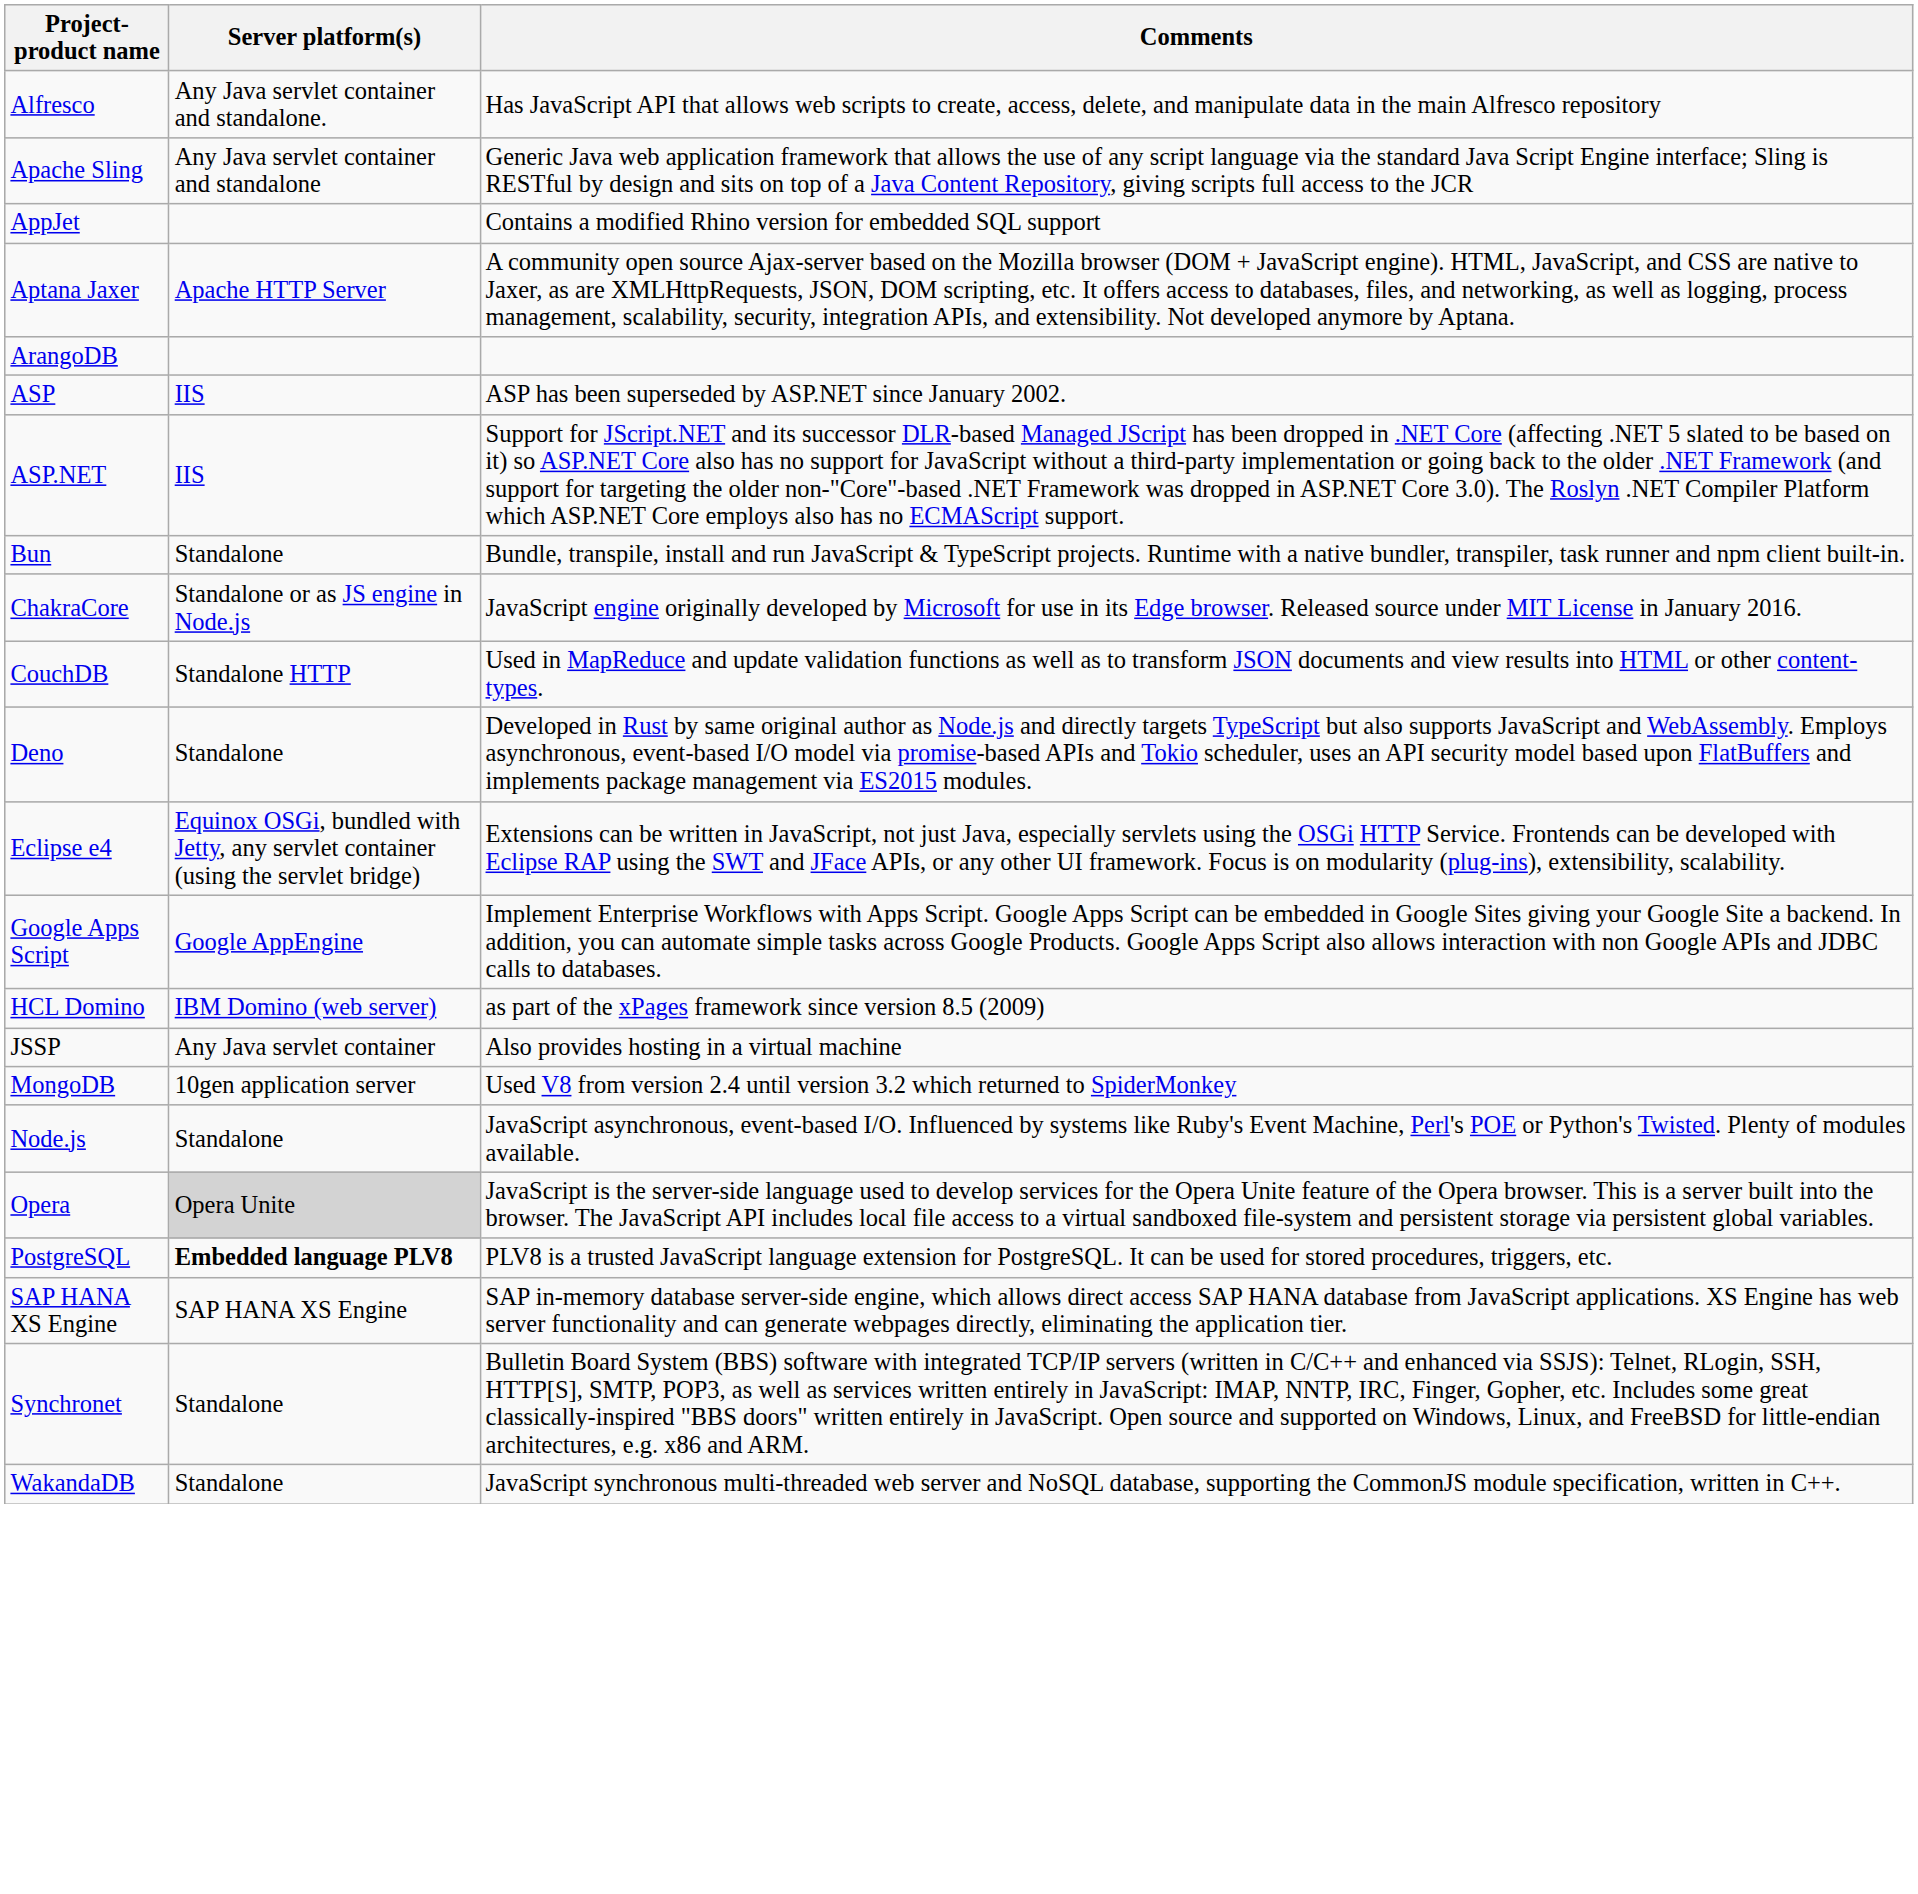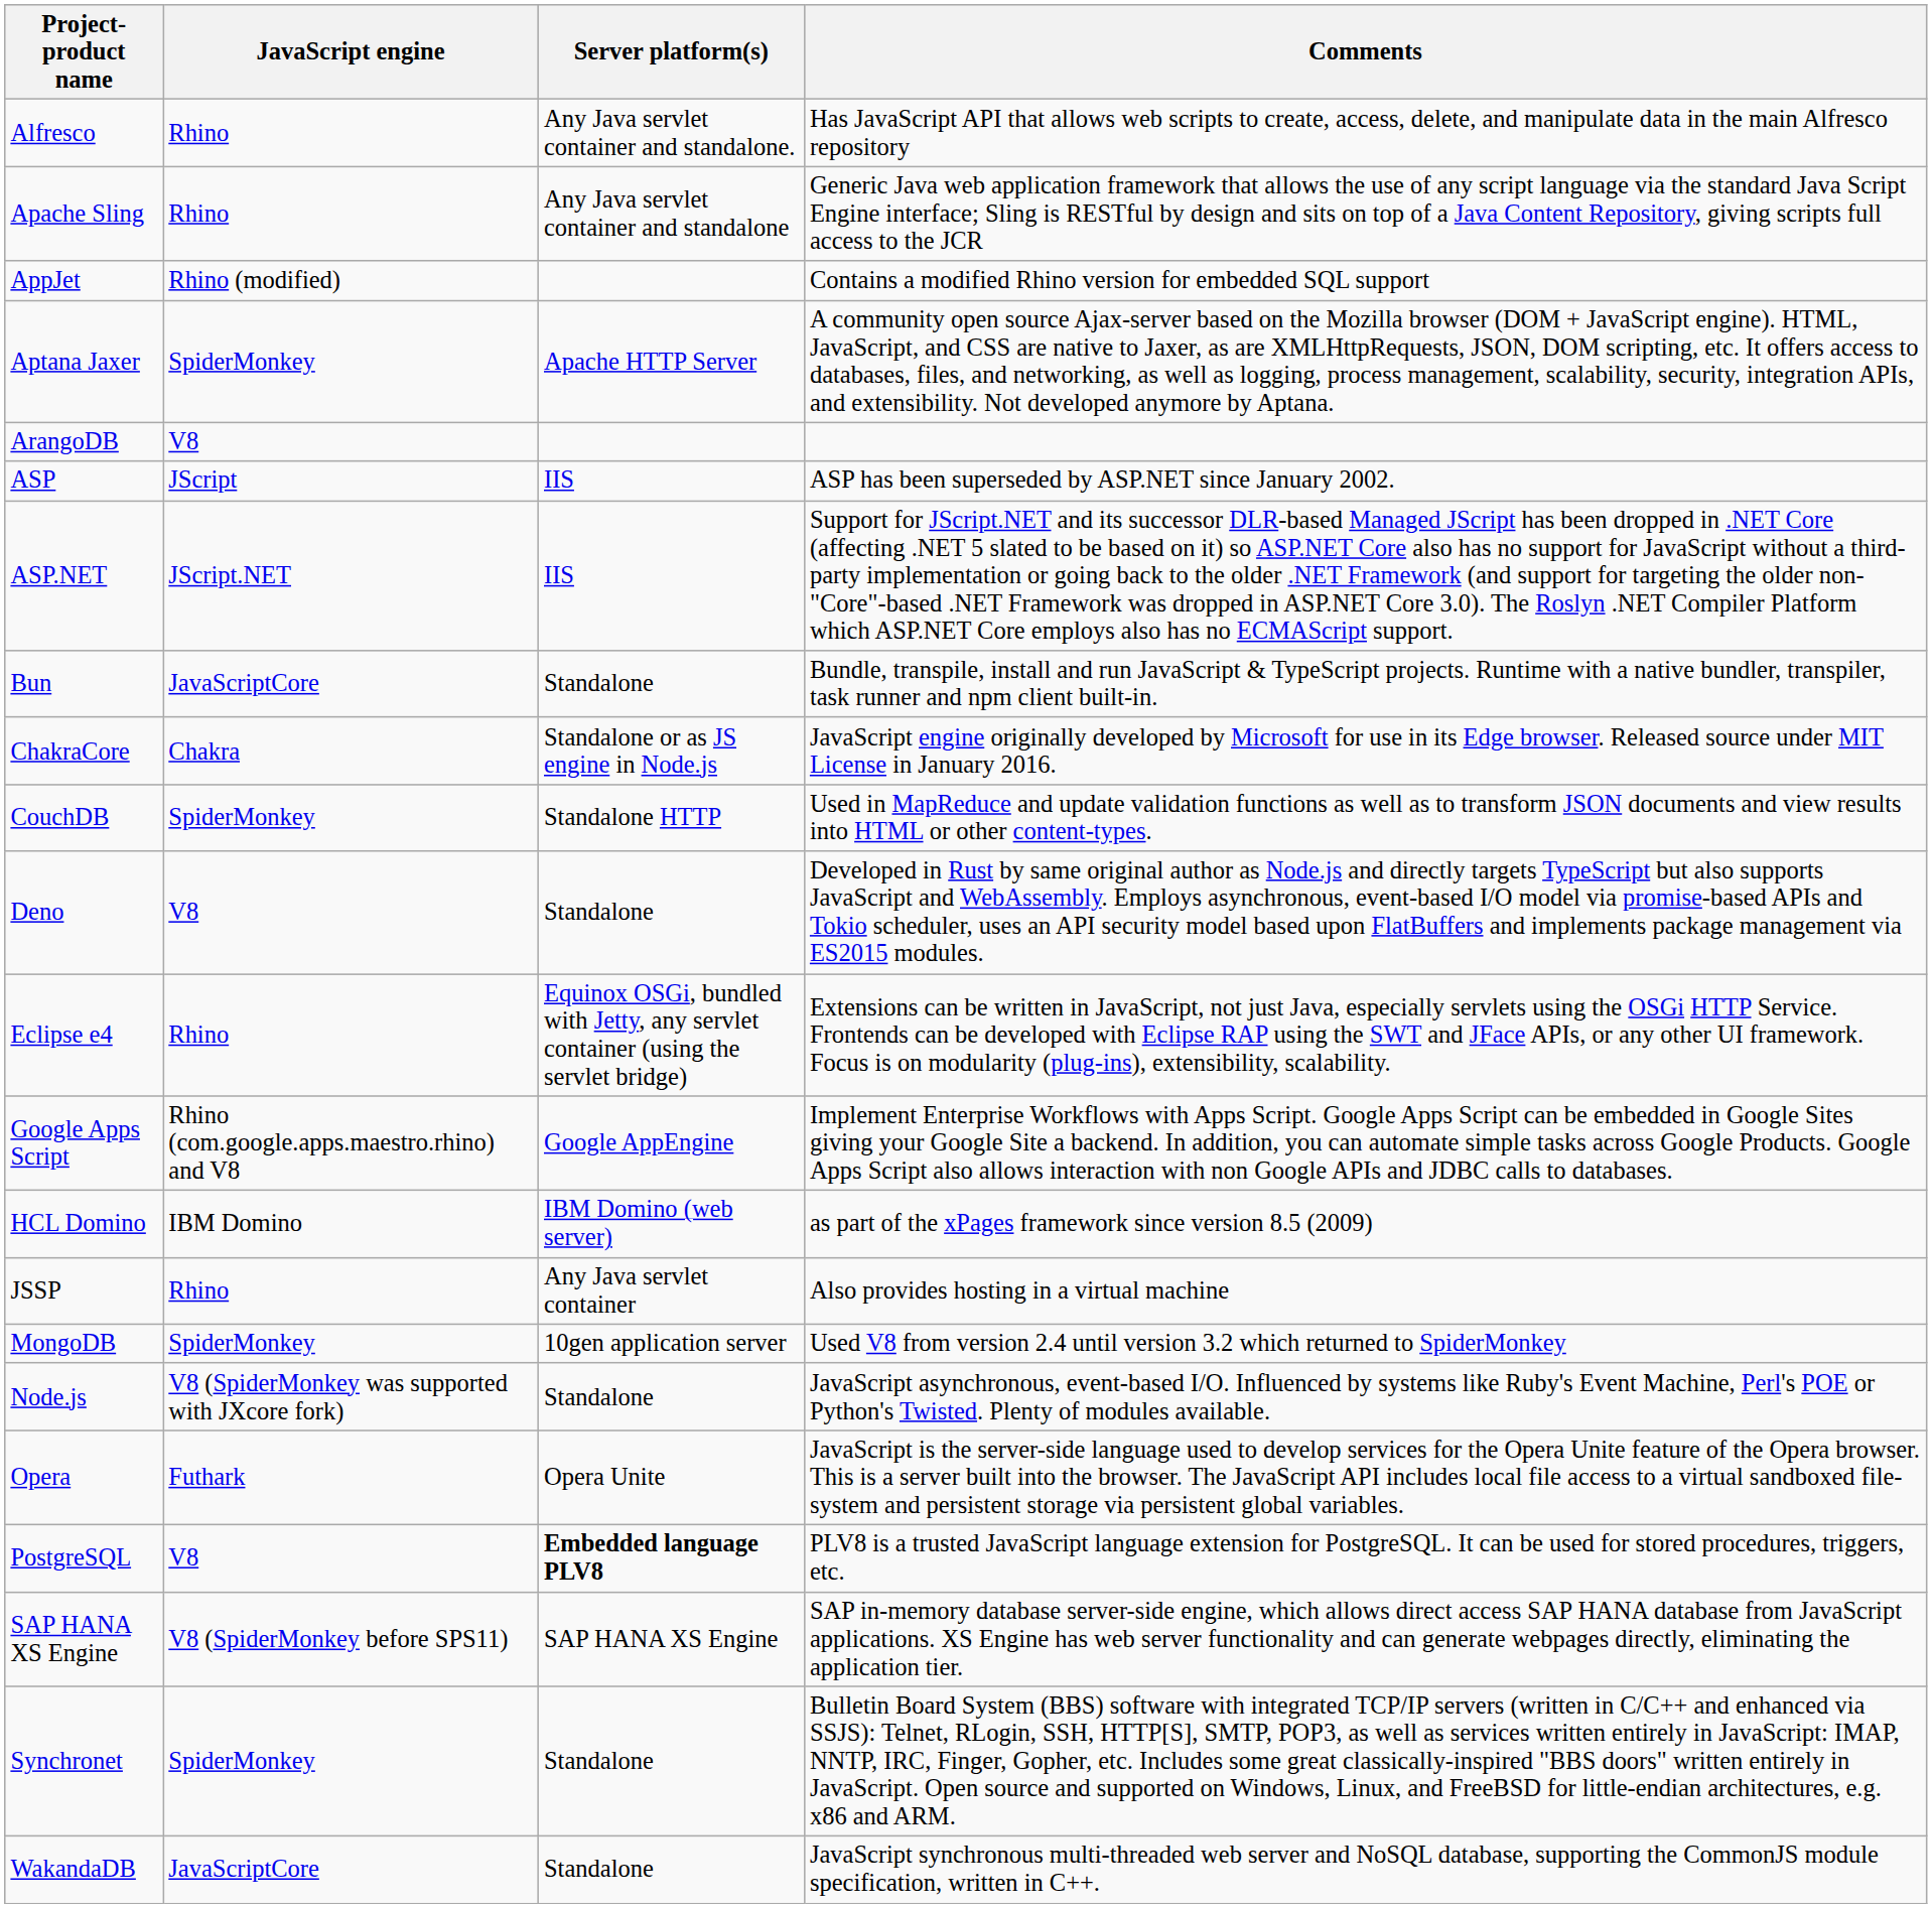+ column: JavaScript engine | Rhino | Rhino | Rhino (modified) | SpiderMonkey | V8 | JScript | JScript.NET | JavaScriptCore | Chakra | SpiderMonkey | V8 | Rhino | Rhino (com.google.apps.maestro.rhino) and V8 | IBM Domino | Rhino | SpiderMonkey | V8 (SpiderMonkey was supported with JXcore fork) | Futhark | V8 | V8 (SpiderMonkey before SPS11) | SpiderMonkey | JavaScriptCore
Opera | Server platform(s): lightgrey background -> no background
